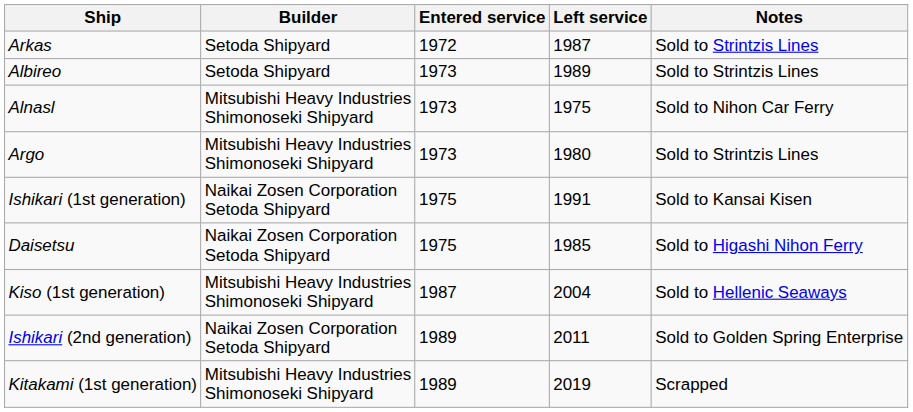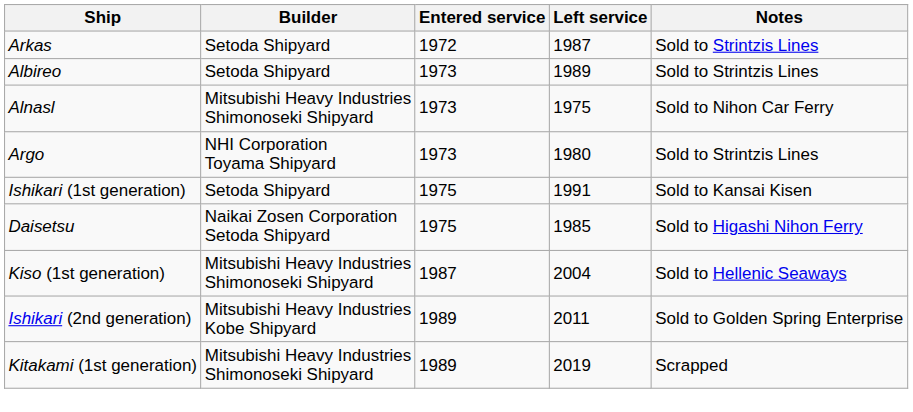Argo | Builder: Mitsubishi Heavy Industries Shimonoseki Shipyard -> NHI Corporation Toyama Shipyard
Ishikari (1st generation) | Builder: Naikai Zosen Corporation Setoda Shipyard -> Setoda Shipyard
Ishikari (2nd generation) | Builder: Naikai Zosen Corporation Setoda Shipyard -> Mitsubishi Heavy Industries Kobe Shipyard
